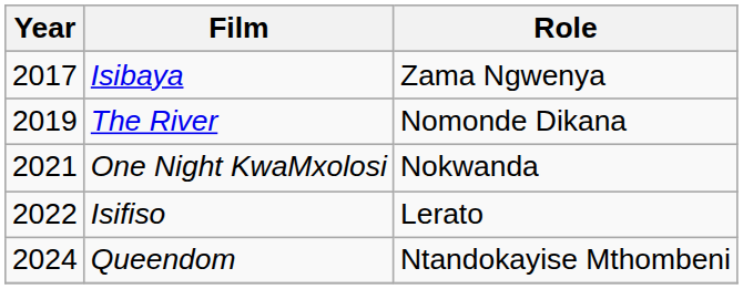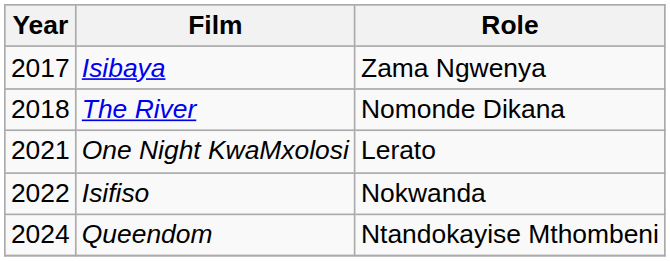The River | Year: 2019 -> 2018
One Night KwaMxolosi | Role: Nokwanda -> Lerato
Isifiso | Role: Lerato -> Nokwanda
